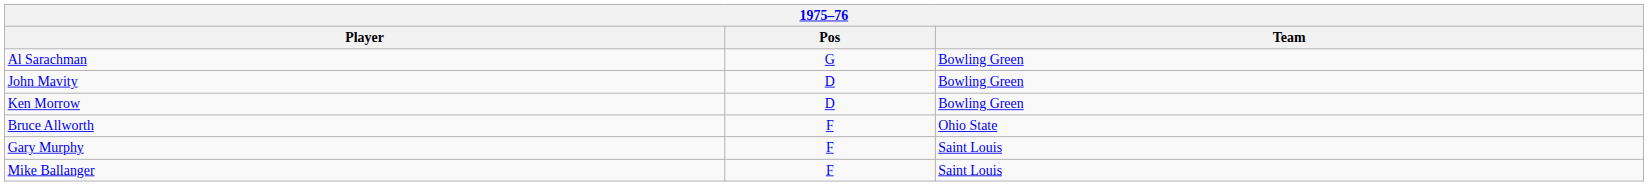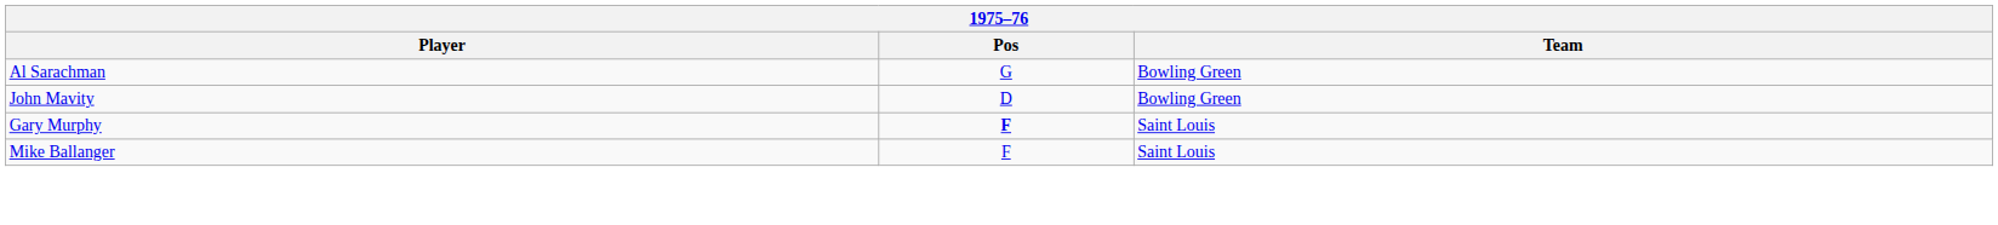- row: Ken Morrow | D | Bowling Green
- row: Bruce Allworth | F | Ohio State
Gary Murphy | Pos: normal -> bold
